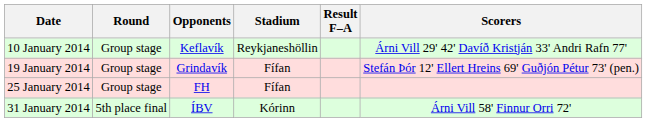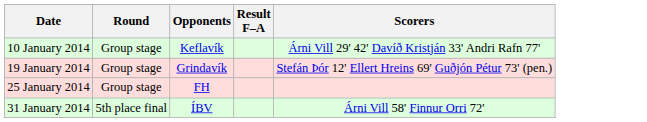- column: Stadium | Reykjaneshöllin | Fífan | Fífan | Kórinn
